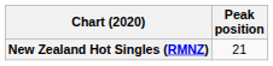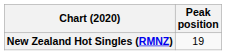New Zealand Hot Singles (RMNZ) | Peak position: 21 -> 19
